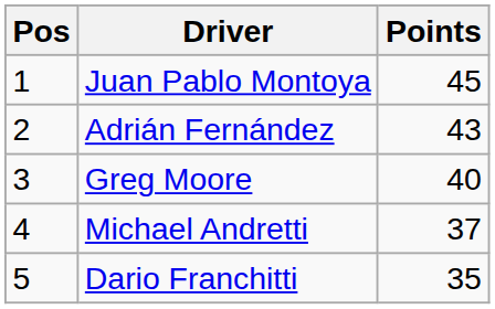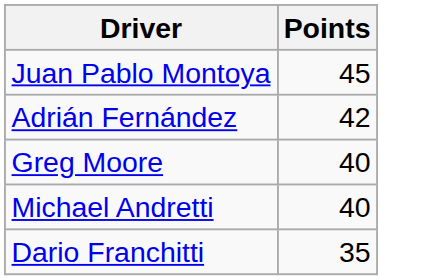- column: Pos | 1 | 2 | 3 | 4 | 5
Adrián Fernández | Points: 43 -> 42
Michael Andretti | Points: 37 -> 40
